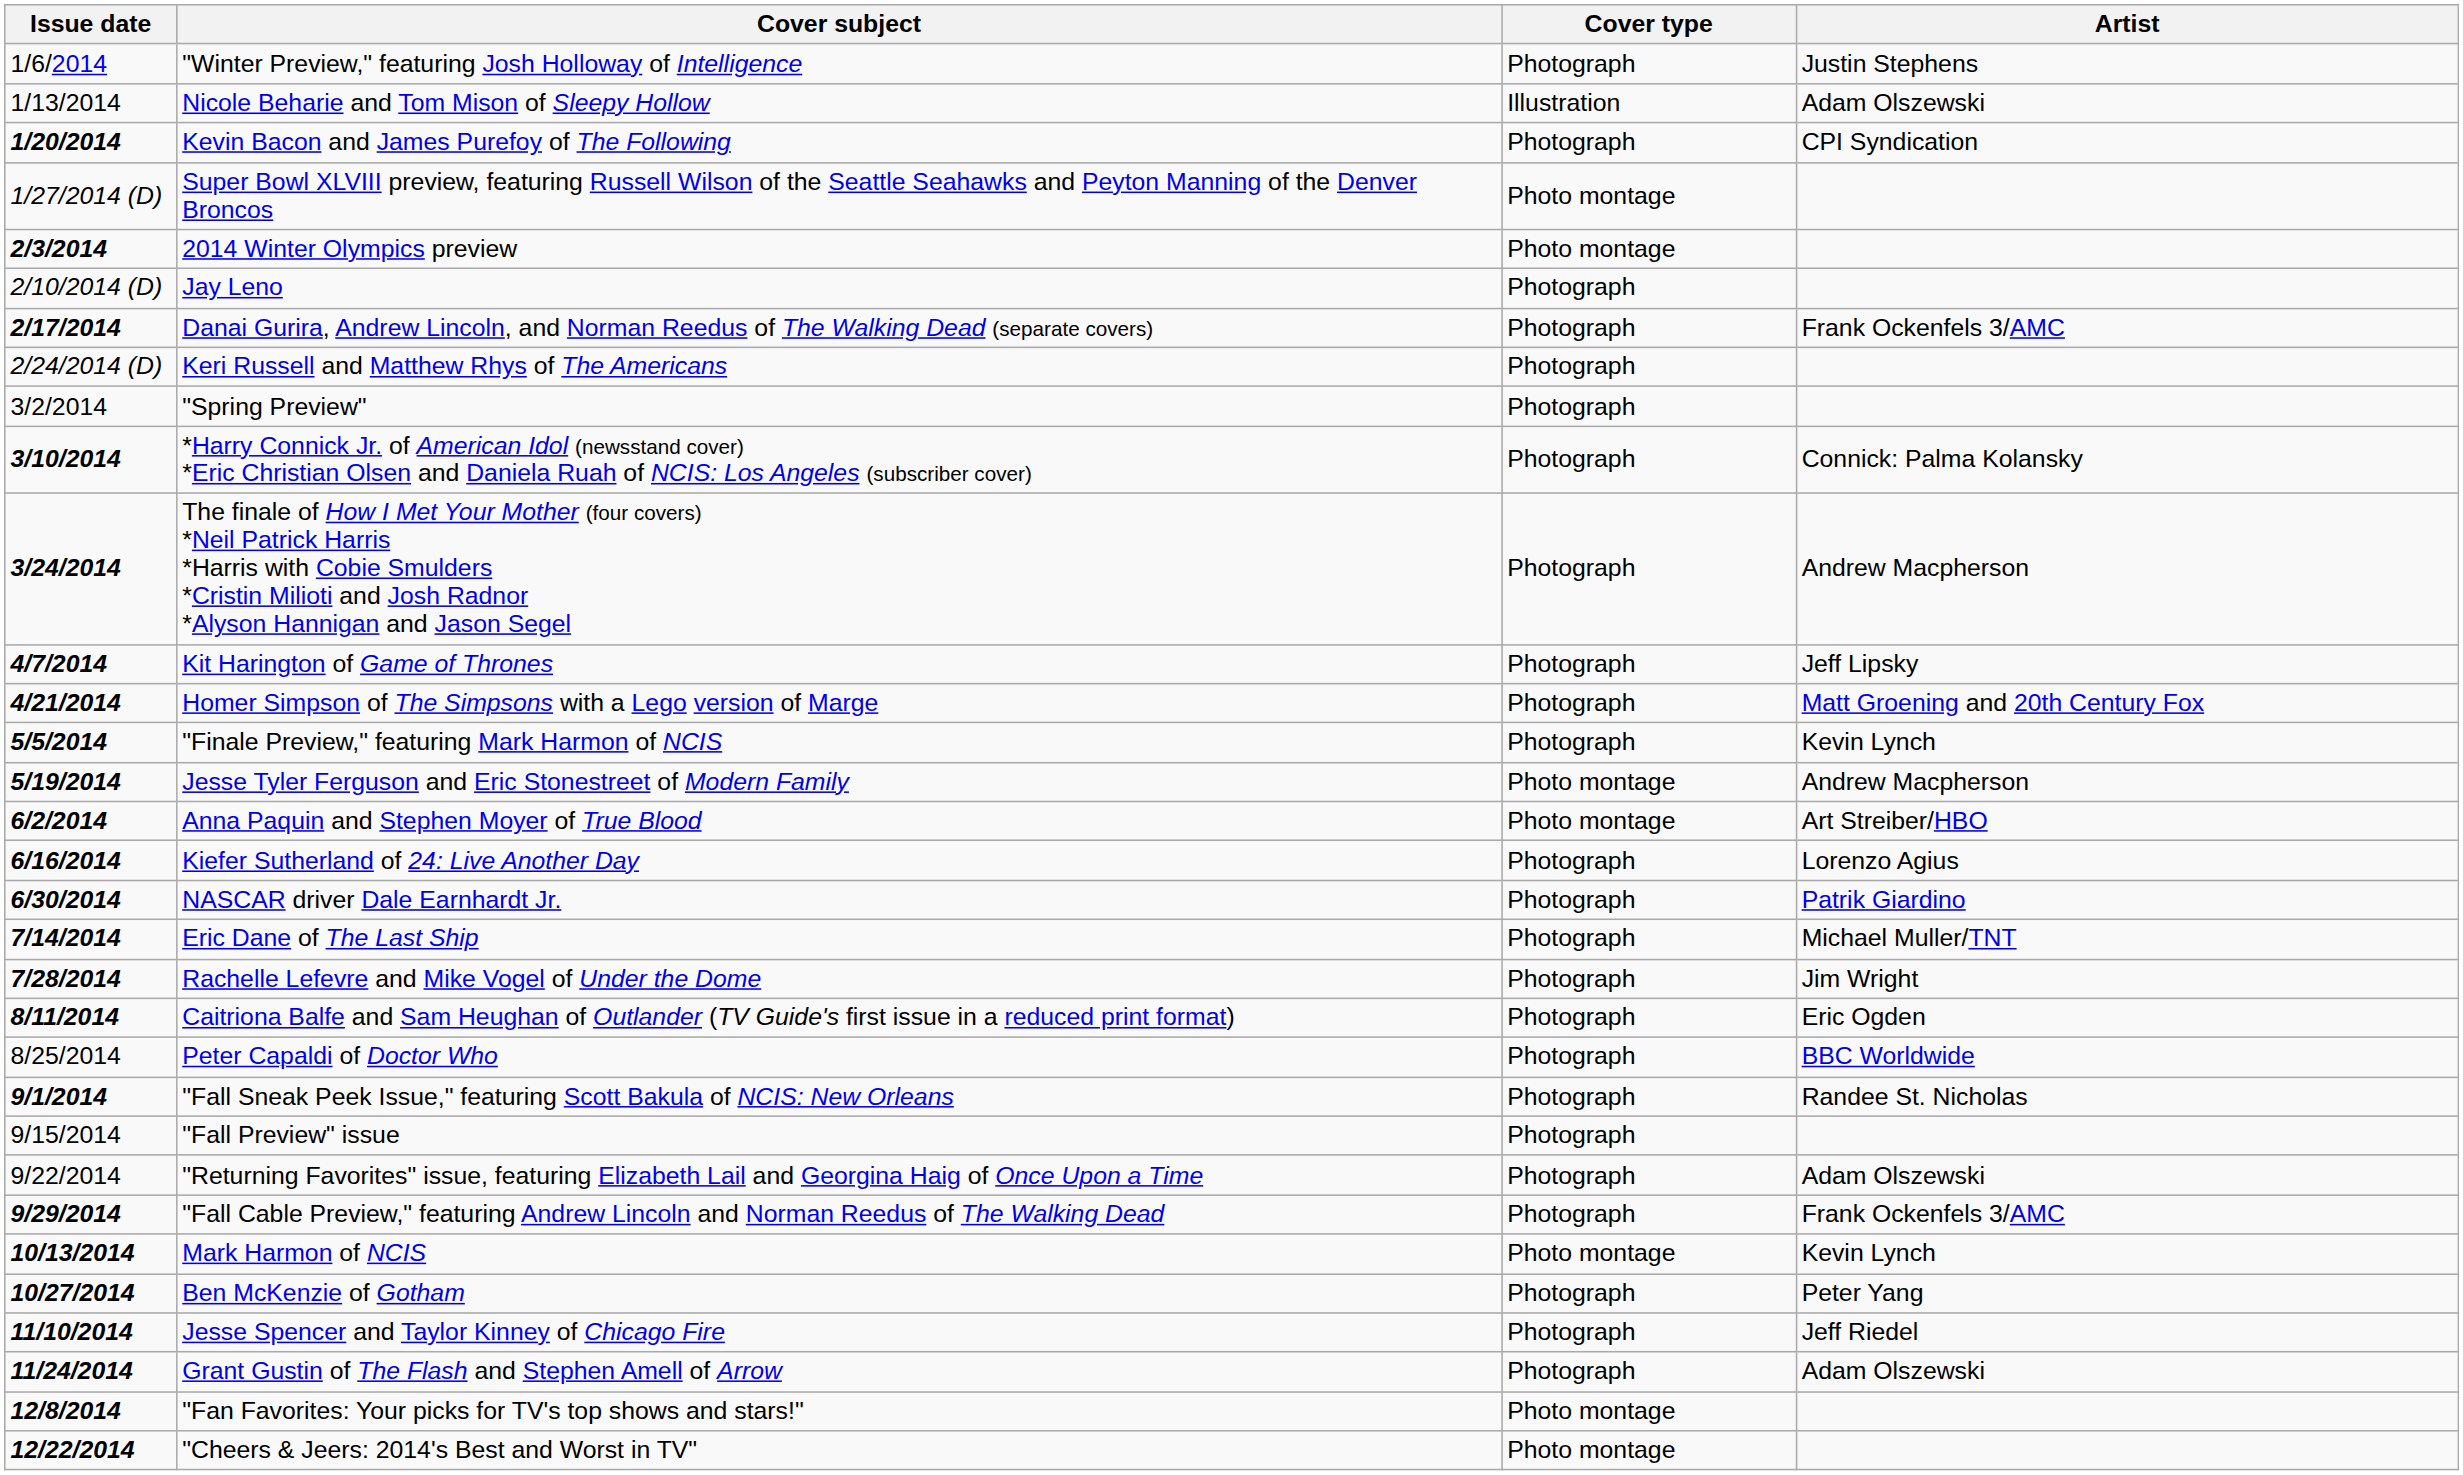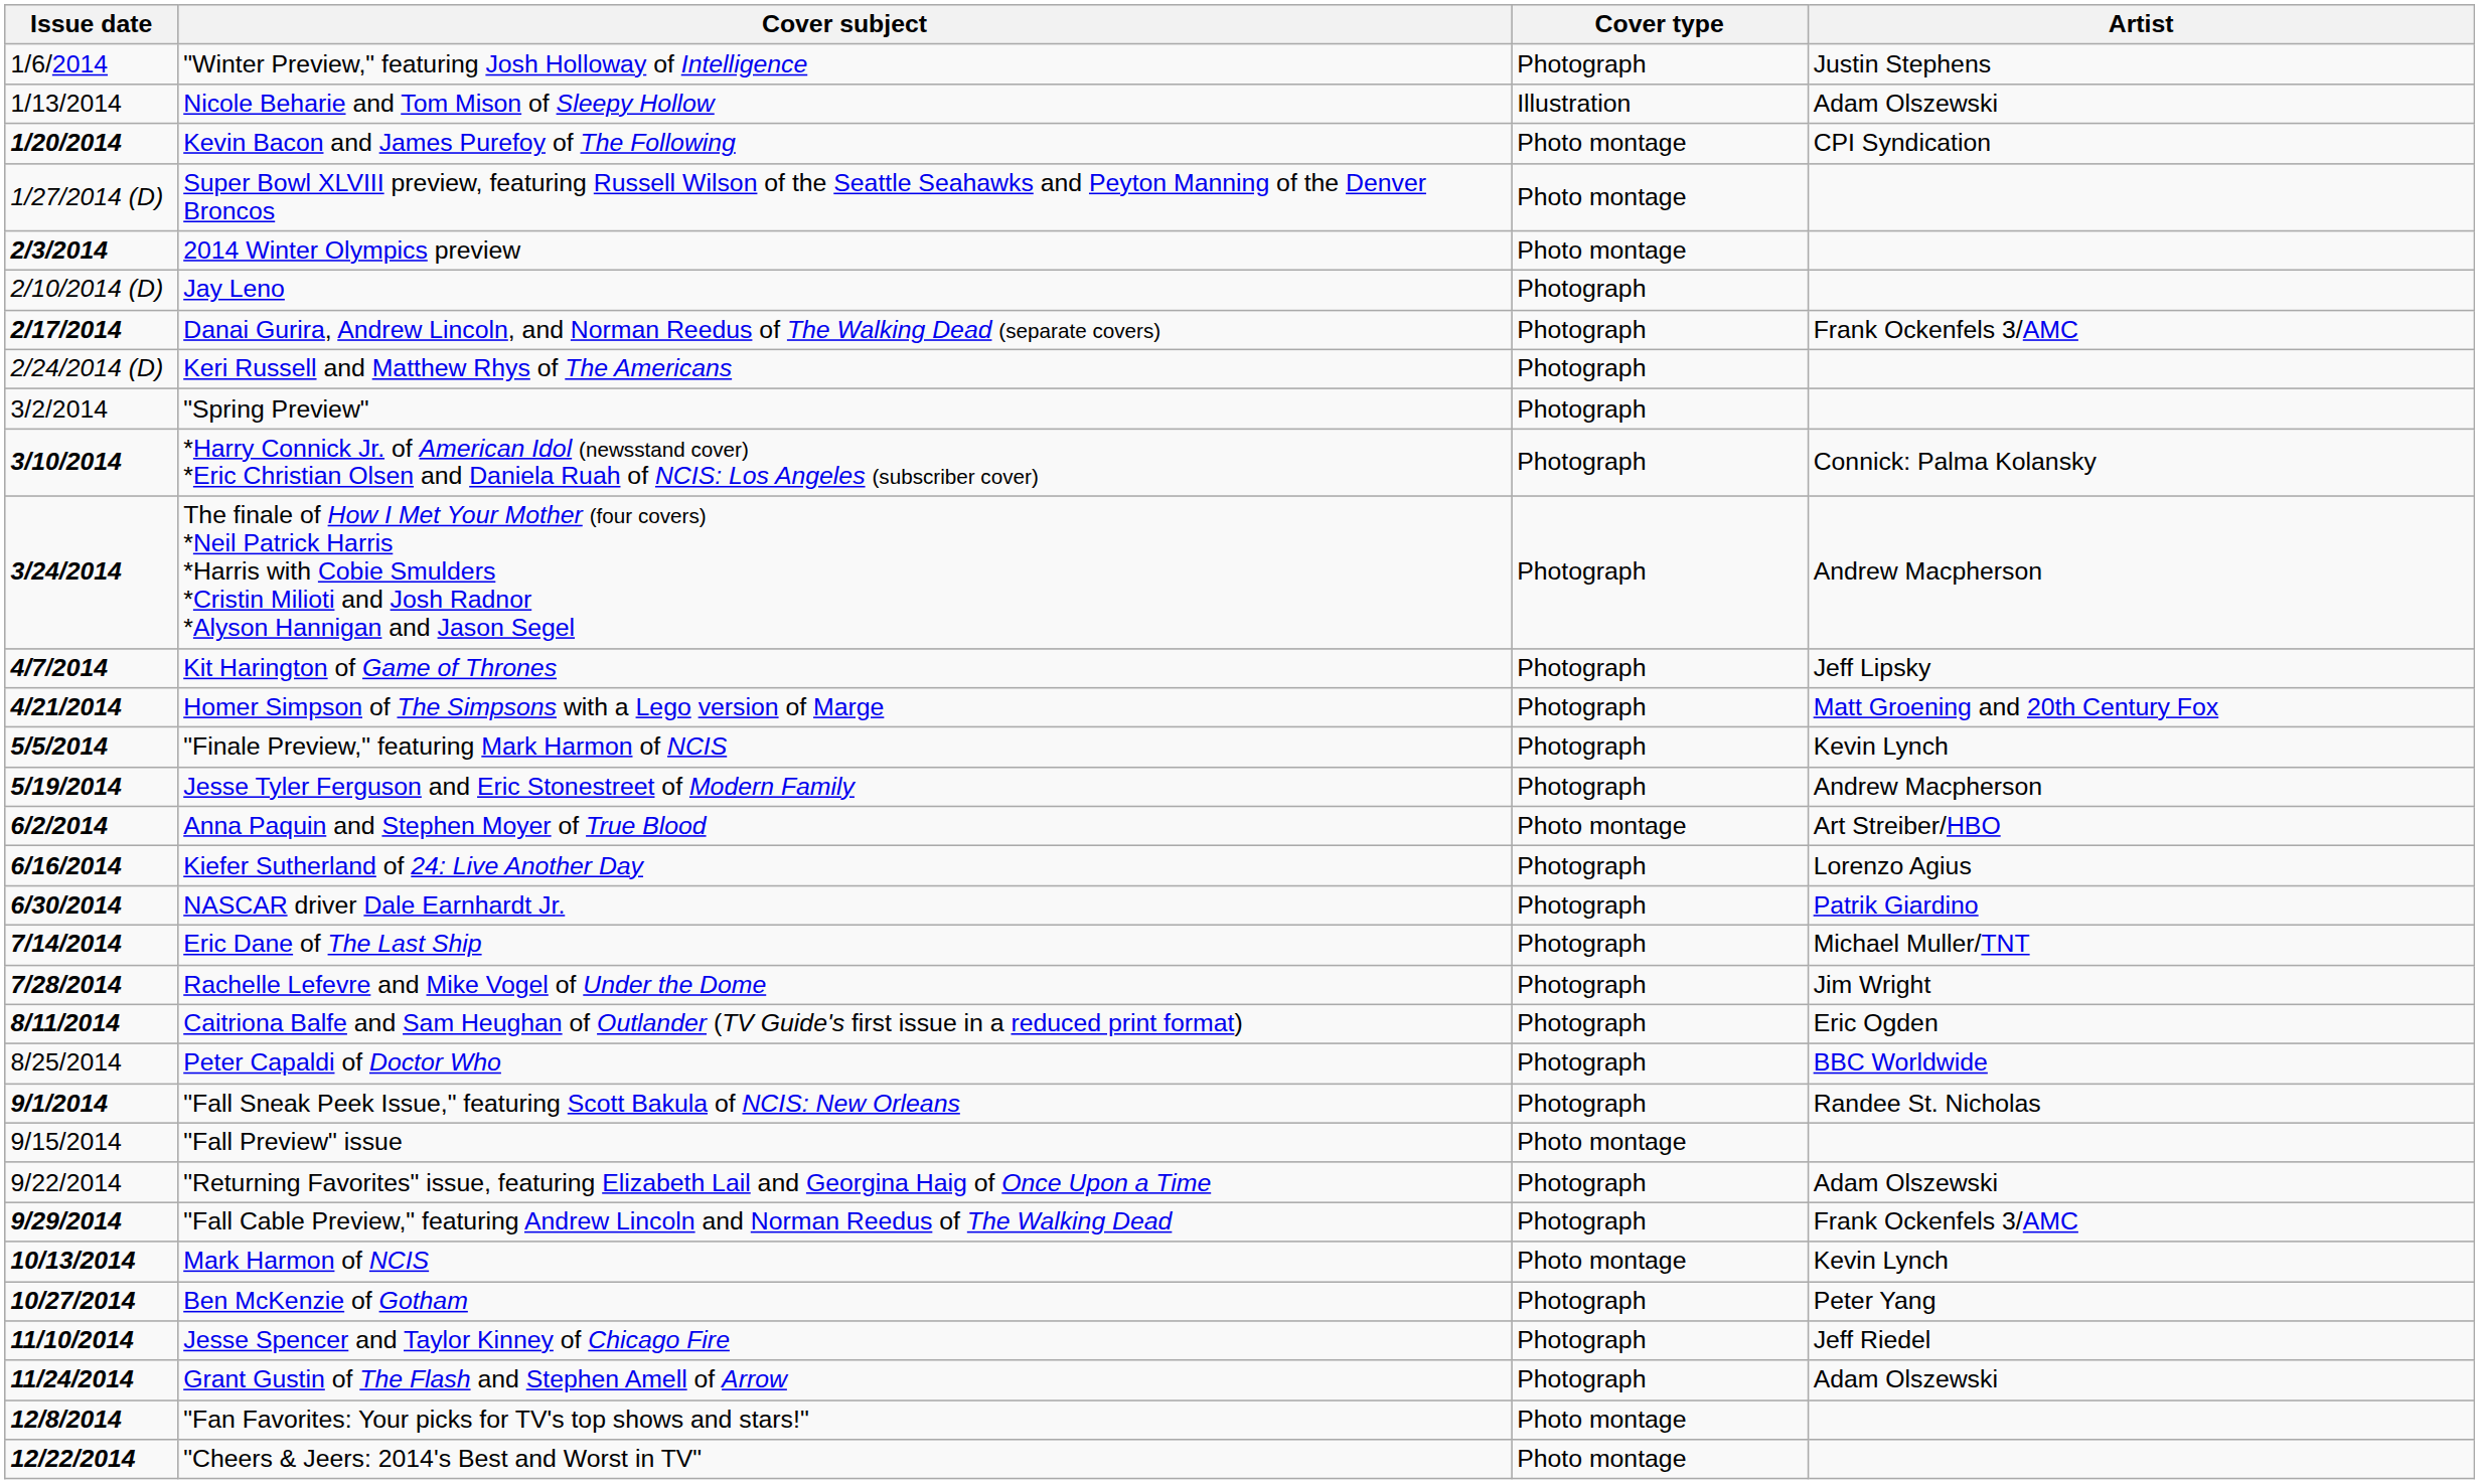Kevin Bacon and James Purefoy of The Following | Cover type: Photograph -> Photo montage
Jesse Tyler Ferguson and Eric Stonestreet of Modern Family | Cover type: Photo montage -> Photograph
"Fall Preview" issue | Cover type: Photograph -> Photo montage
